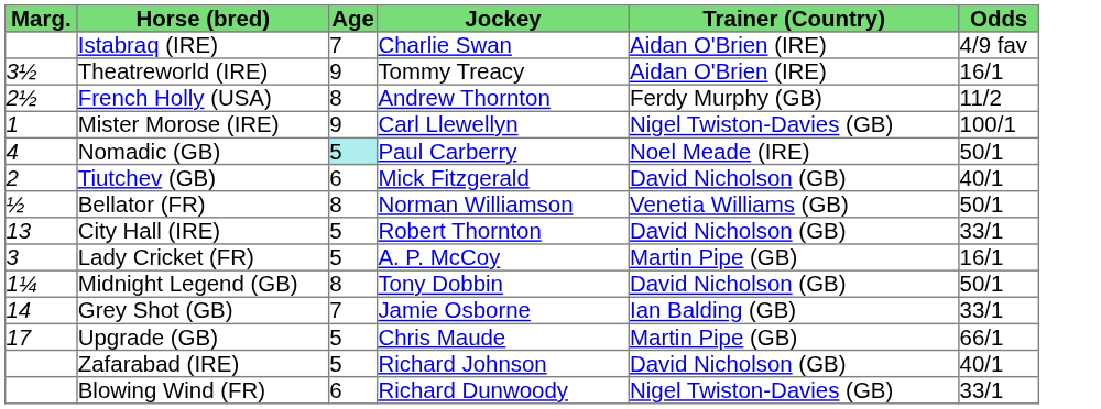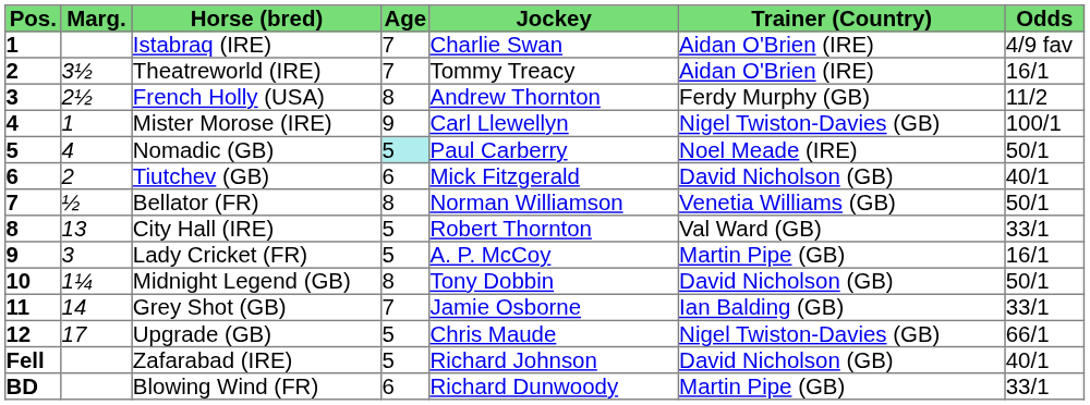+ column: Pos. | 1 | 2 | 3 | 4 | 5 | 6 | 7 | 8 | 9 | 10 | 11 | 12 | Fell | BD
Theatreworld (IRE) | Age: 9 -> 7
City Hall (IRE) | Trainer (Country): David Nicholson (GB) -> Val Ward (GB)
Upgrade (GB) | Trainer (Country): Martin Pipe (GB) -> Nigel Twiston-Davies (GB)
Blowing Wind (FR) | Trainer (Country): Nigel Twiston-Davies (GB) -> Martin Pipe (GB)
